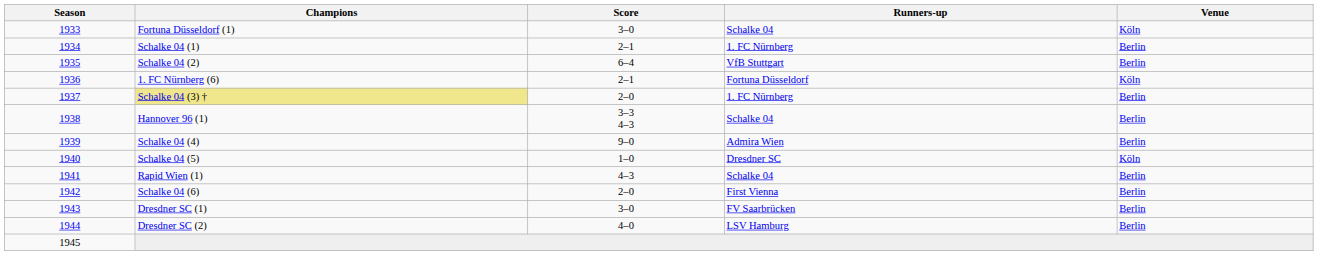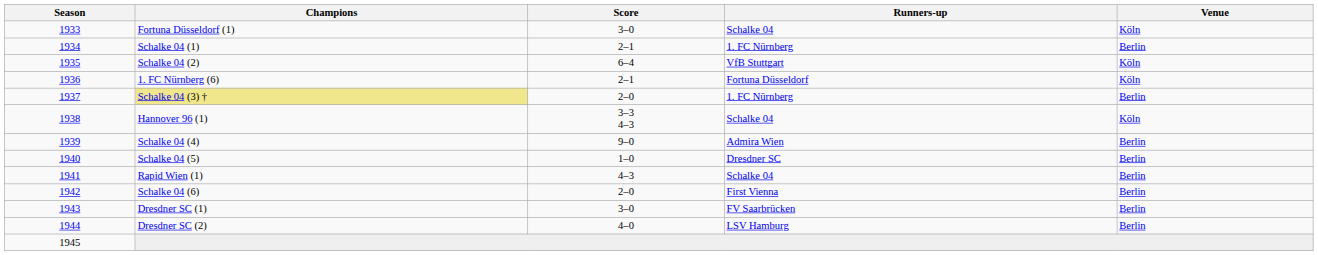Schalke 04 (2) | Venue: Berlin -> Köln
Hannover 96 (1) | Venue: Berlin -> Köln
Schalke 04 (5) | Venue: Köln -> Berlin
